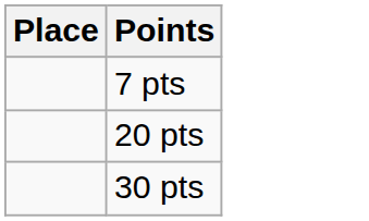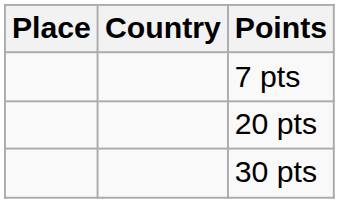+ column: Country
